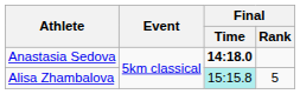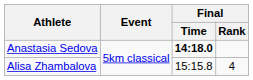Alisa Zhambalova | Final / Time: paleturquoise background -> no background
Alisa Zhambalova | Final / Rank: 5 -> 4
